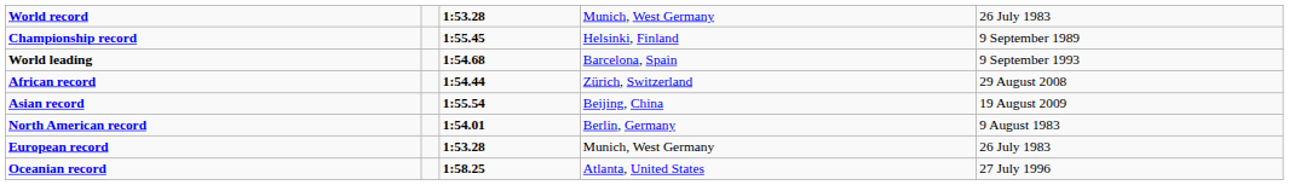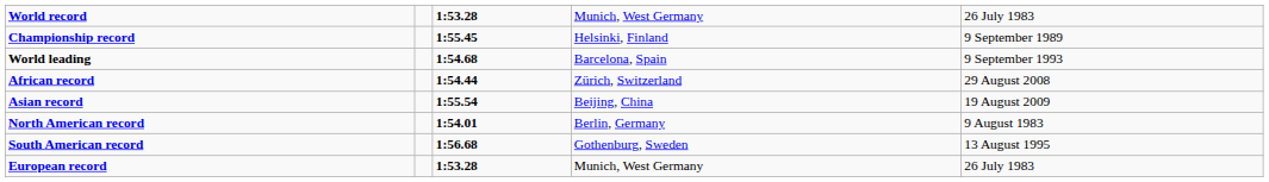+ row: South American record | 1:56.68 | Gothenburg, Sweden | 13 August 1995
- row: Oceanian record | 1:58.25 | Atlanta, United States | 27 July 1996
